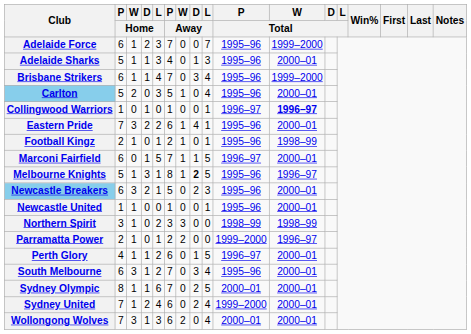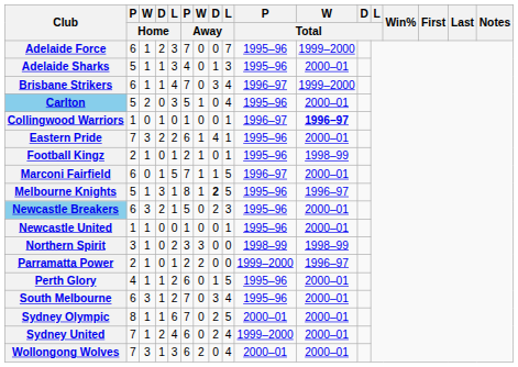Brisbane Strikers | P / Total: 1995–96 -> 1996–97
Perth Glory | P / Total: 1996–97 -> 1995–96
